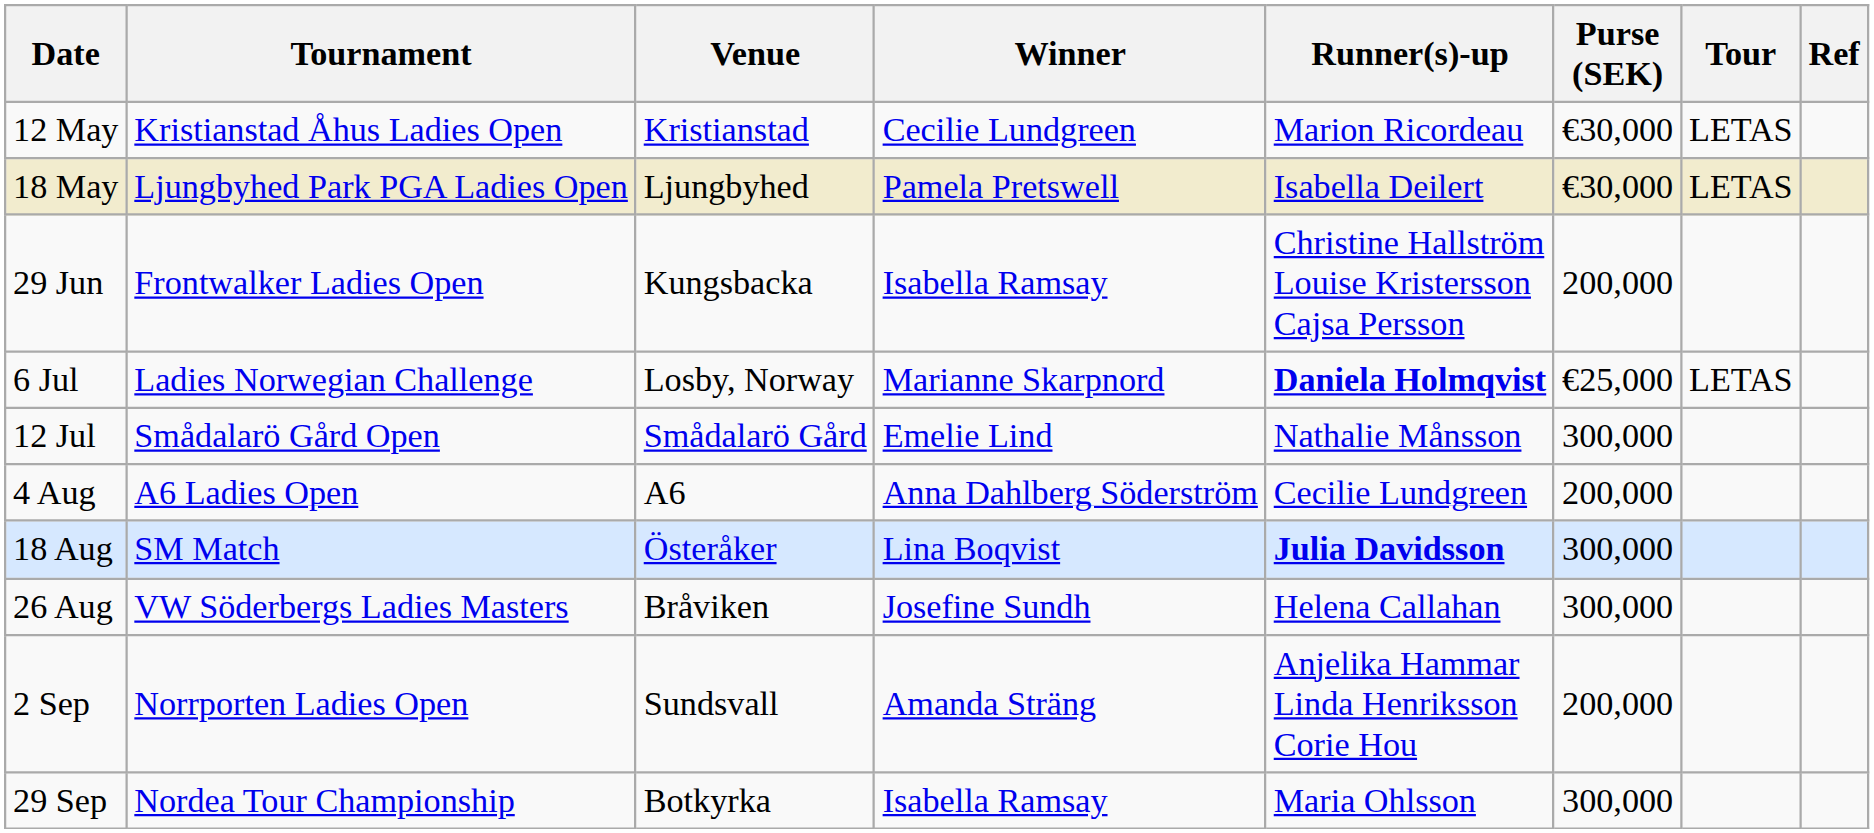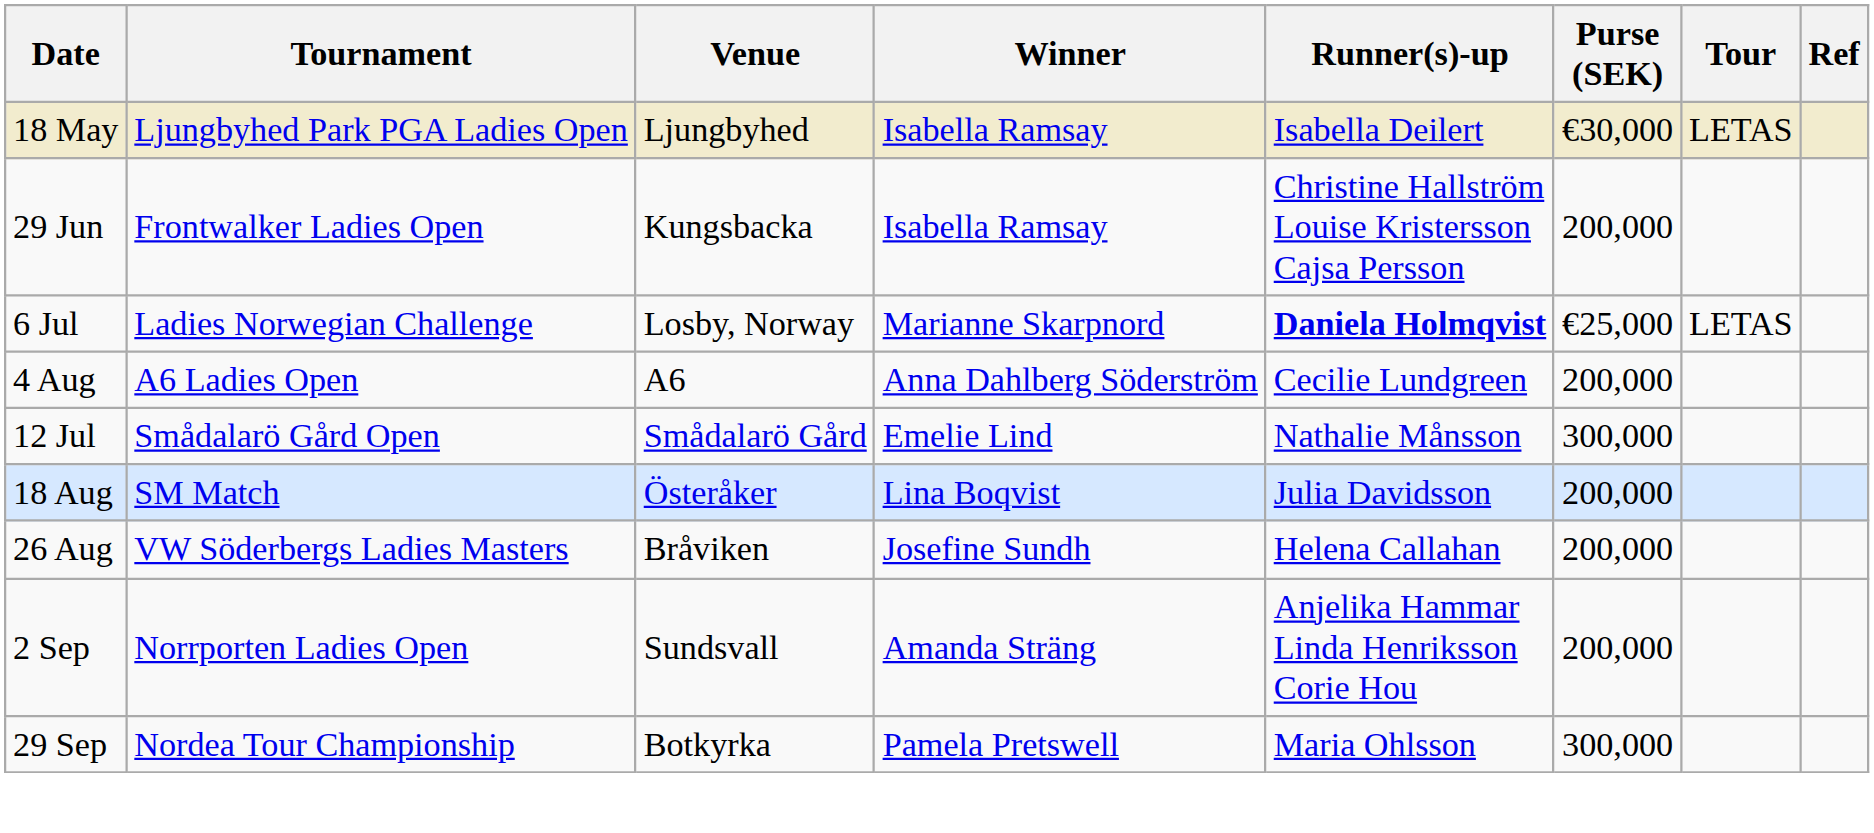- row: 12 May | Kristianstad Åhus Ladies Open | Kristianstad | Cecilie Lundgreen | Marion Ricordeau | €30,000 | LETAS
18 May | Winner: Pamela Pretswell -> Isabella Ramsay
rows swapped: 12 Jul <-> 4 Aug
18 Aug | Runner(s)-up: bold -> normal
18 Aug | Purse (SEK): 300,000 -> 200,000
26 Aug | Purse (SEK): 300,000 -> 200,000
29 Sep | Winner: Isabella Ramsay -> Pamela Pretswell
